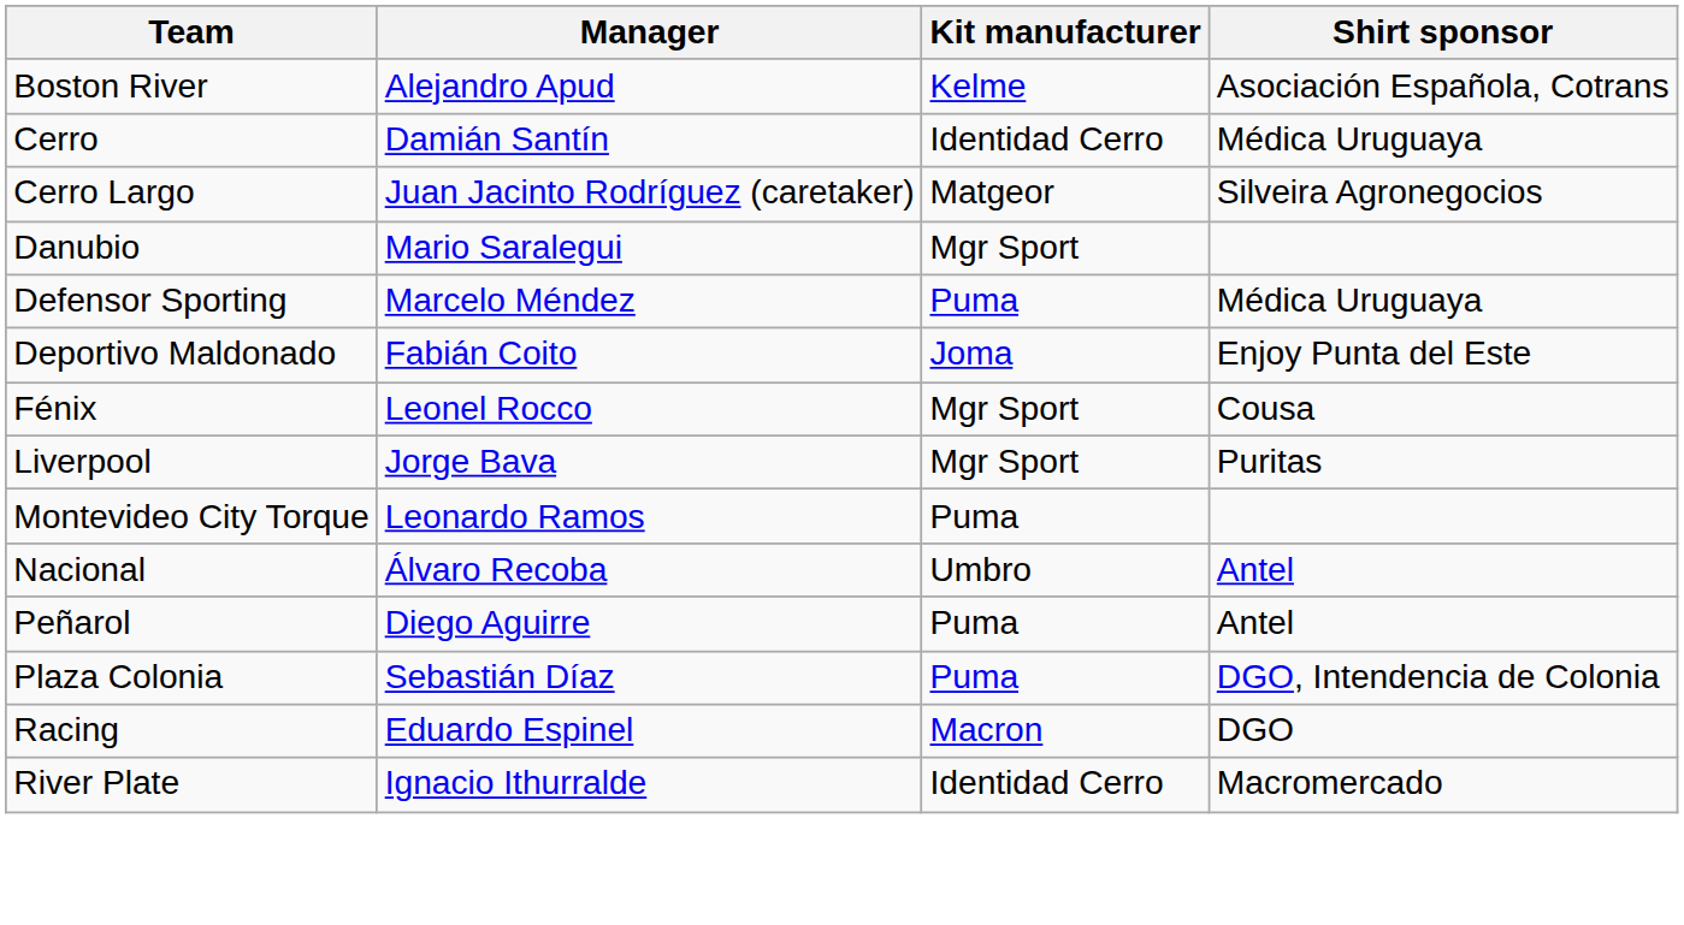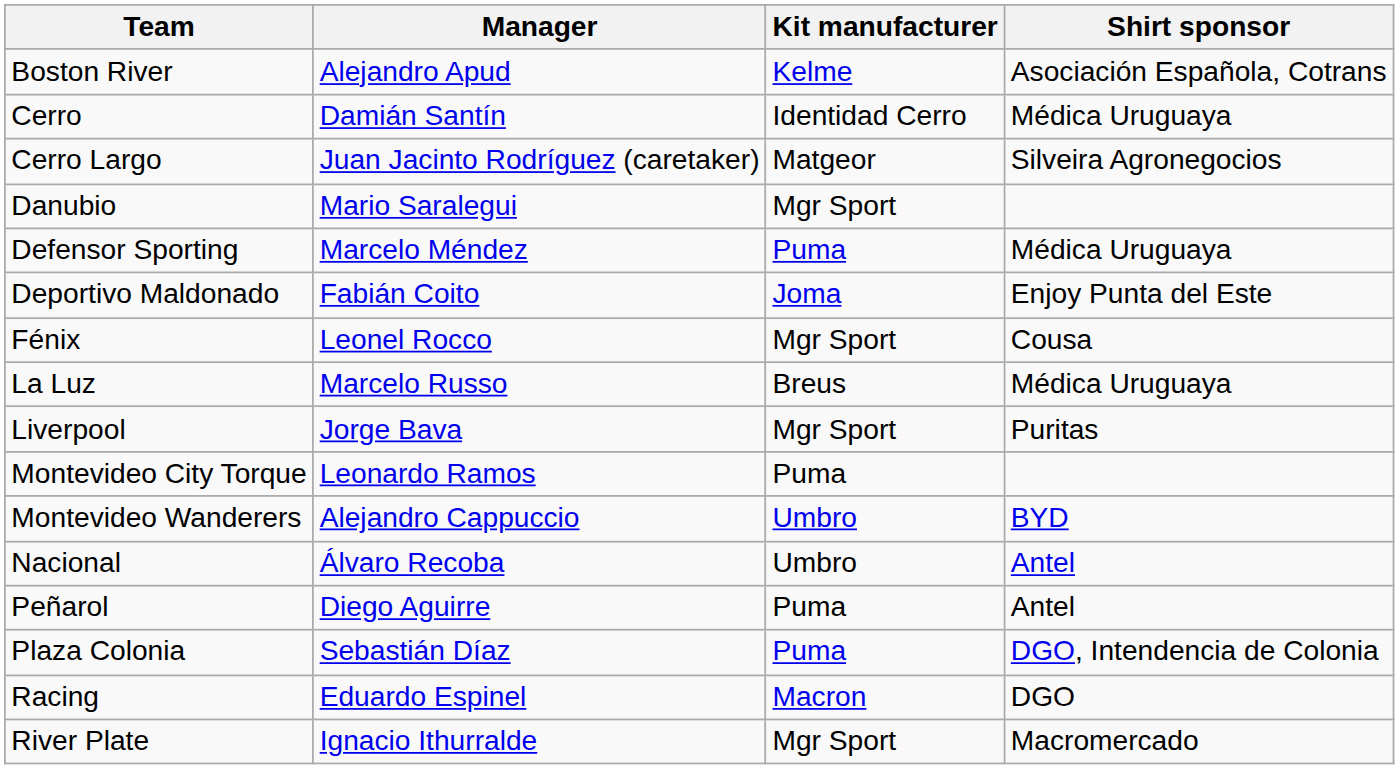+ row: La Luz | Marcelo Russo | Breus | Médica Uruguaya
+ row: Montevideo Wanderers | Alejandro Cappuccio | Umbro | BYD
River Plate | Kit manufacturer: Identidad Cerro -> Mgr Sport
